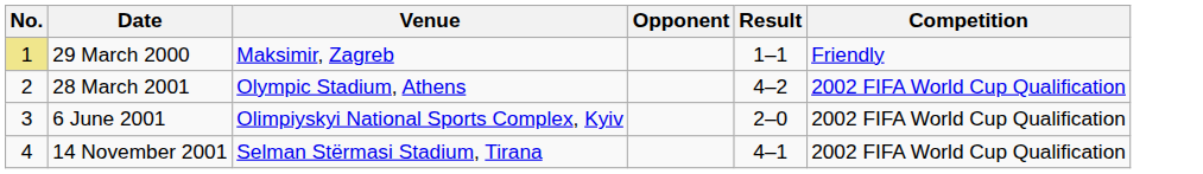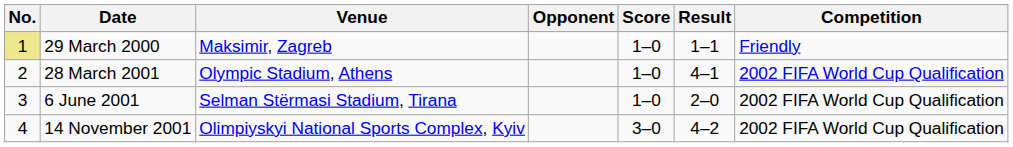+ column: Score | 1–0 | 1–0 | 1–0 | 3–0
28 March 2001 | Result: 4–2 -> 4–1
6 June 2001 | Venue: Olimpiyskyi National Sports Complex, Kyiv -> Selman Stërmasi Stadium, Tirana
14 November 2001 | Venue: Selman Stërmasi Stadium, Tirana -> Olimpiyskyi National Sports Complex, Kyiv
14 November 2001 | Result: 4–1 -> 4–2
